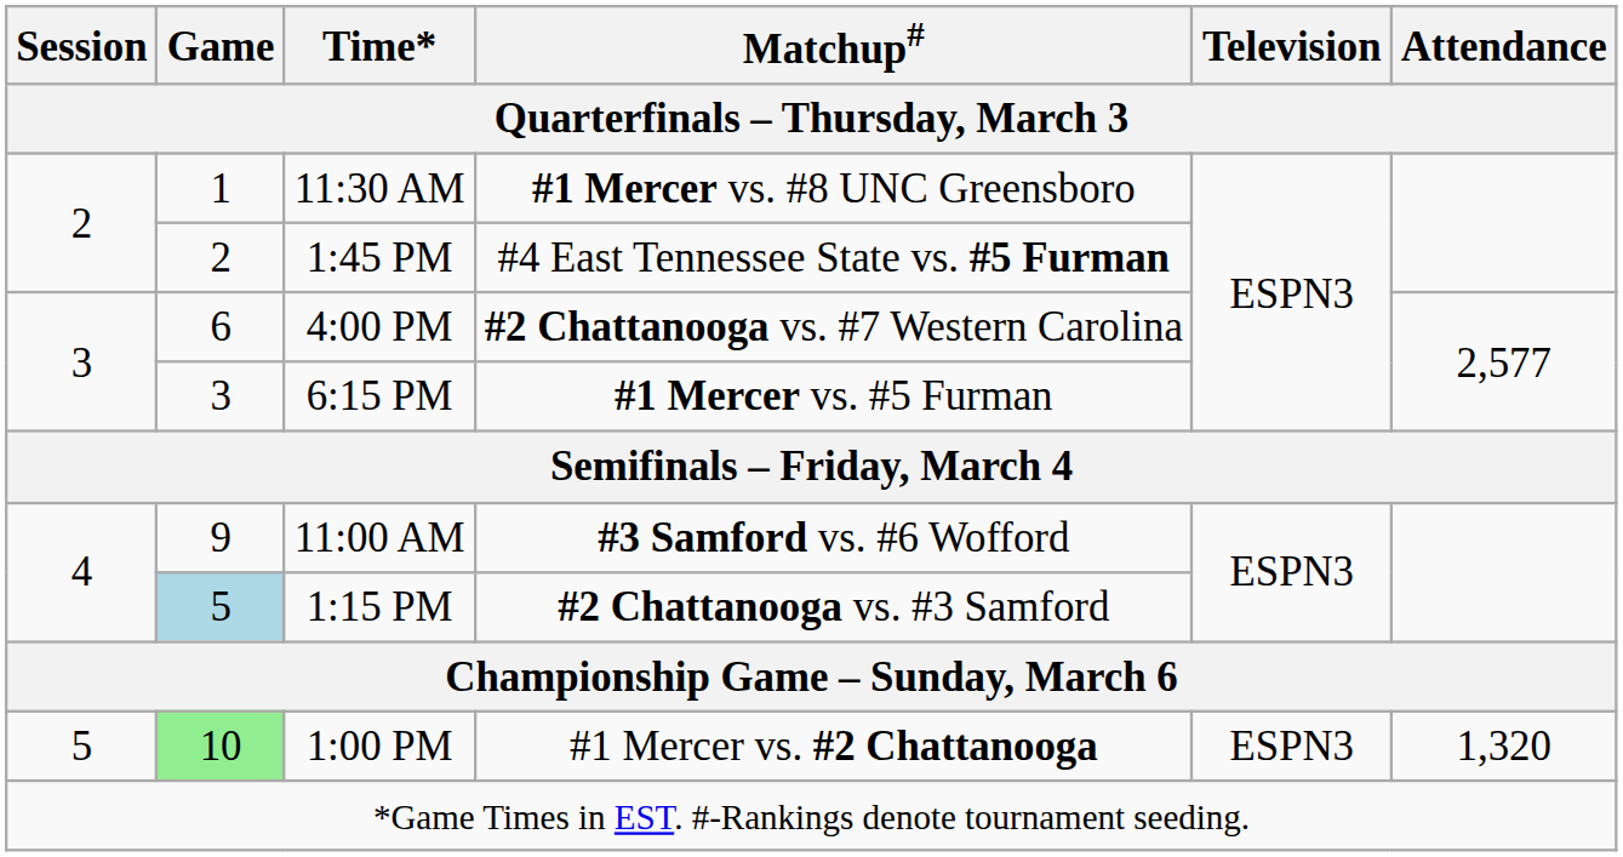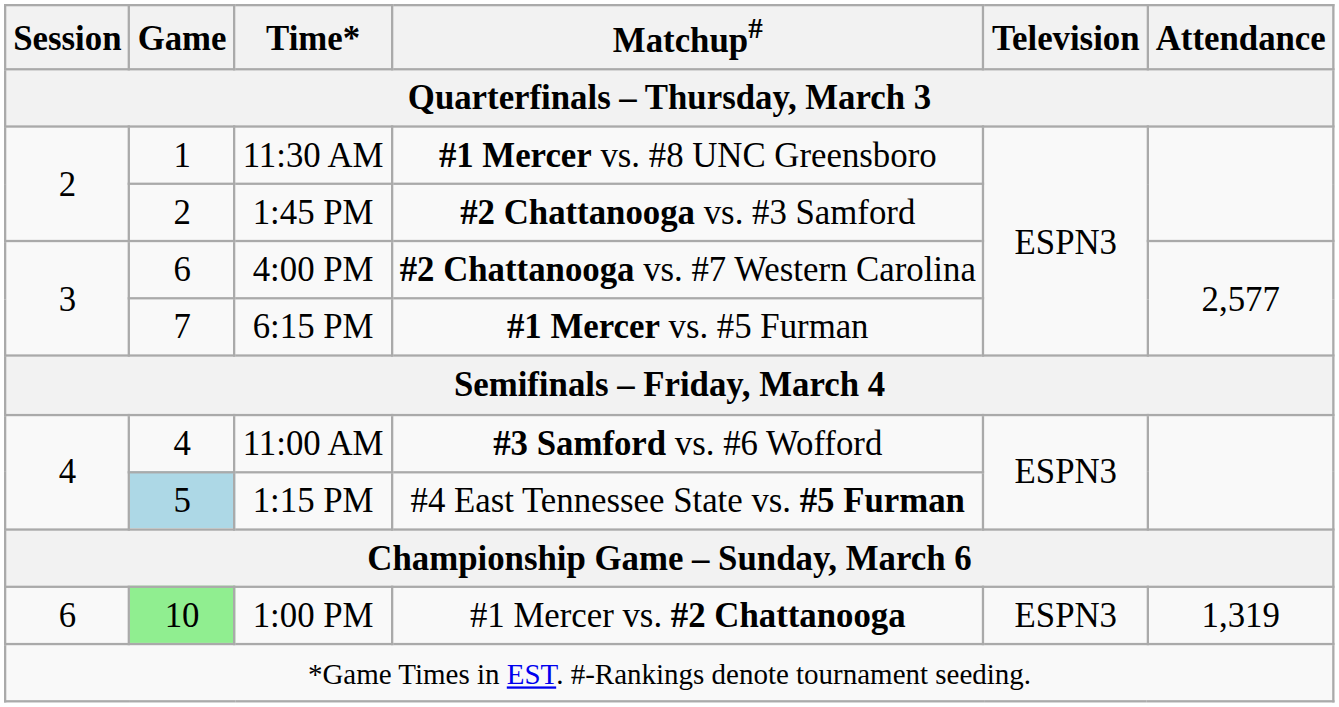1:45 PM | Matchup# / Quarterfinals – Thursday, March 3: #4 East Tennessee State vs. #5 Furman -> #2 Chattanooga vs. #3 Samford
6:15 PM | Game / Quarterfinals – Thursday, March 3: 3 -> 7
11:00 AM | Game / Quarterfinals – Thursday, March 3: 9 -> 4
1:15 PM | Matchup# / Quarterfinals – Thursday, March 3: #2 Chattanooga vs. #3 Samford -> #4 East Tennessee State vs. #5 Furman
1:00 PM | Session / Quarterfinals – Thursday, March 3: 5 -> 6
1:00 PM | Attendance / Quarterfinals – Thursday, March 3: 1,320 -> 1,319
